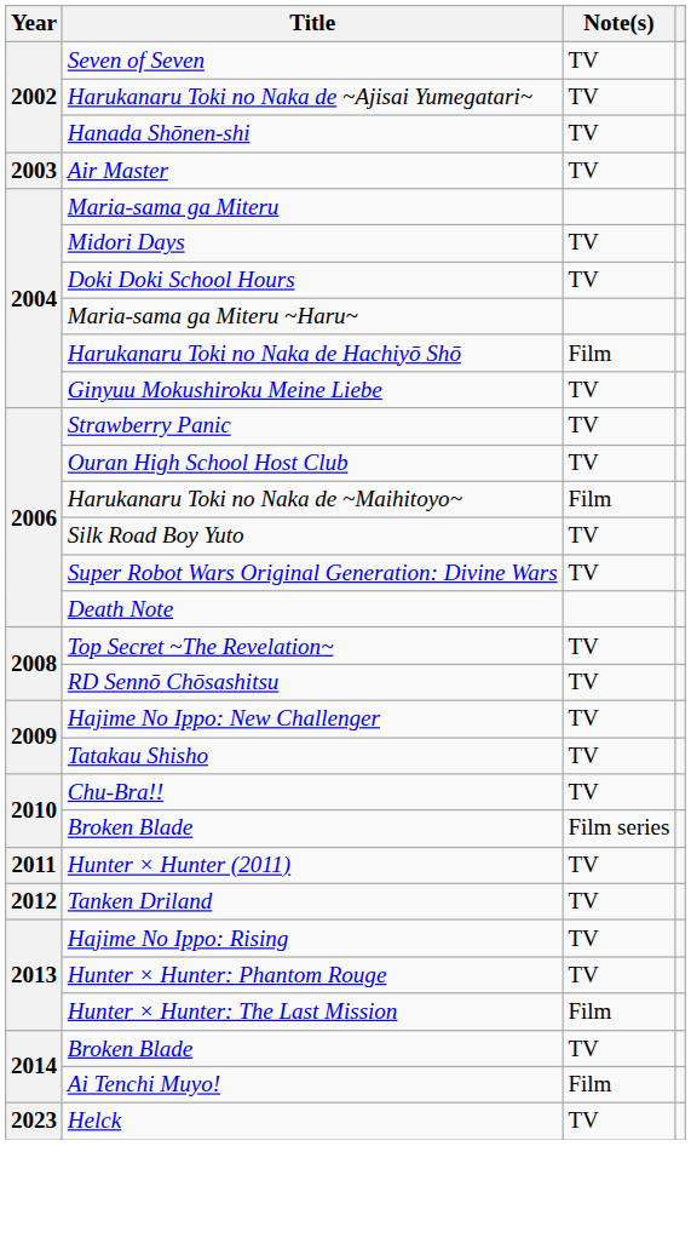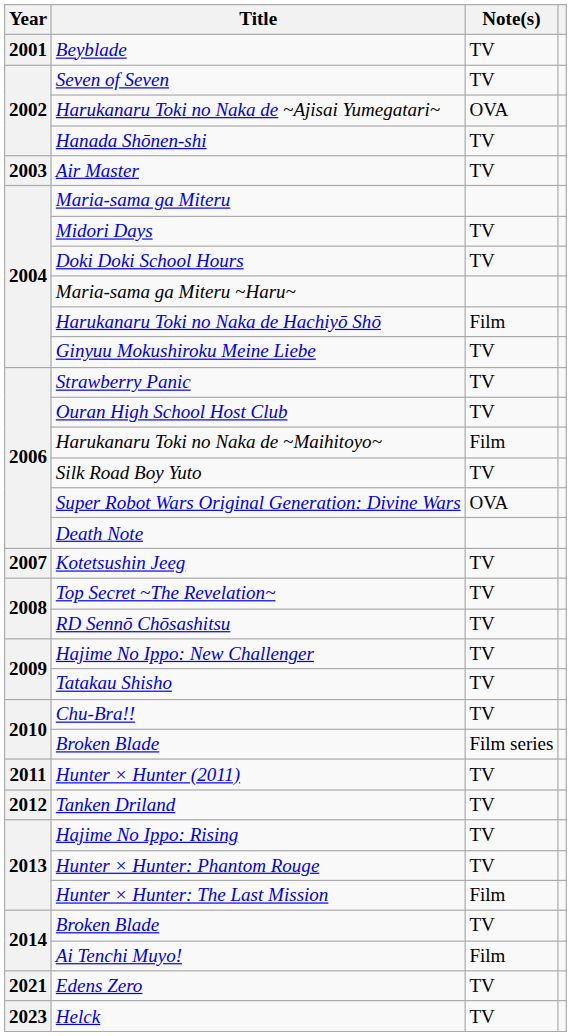+ row: 2001 | Beyblade | TV
Harukanaru Toki no Naka de ~Ajisai Yumegatari~ | Note(s): TV -> OVA
Super Robot Wars Original Generation: Divine Wars | Note(s): TV -> OVA
+ row: 2007 | Kotetsushin Jeeg | TV
+ row: 2021 | Edens Zero | TV
